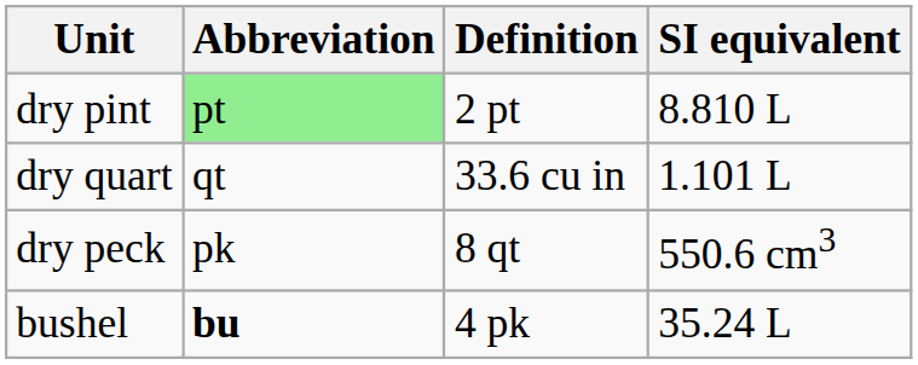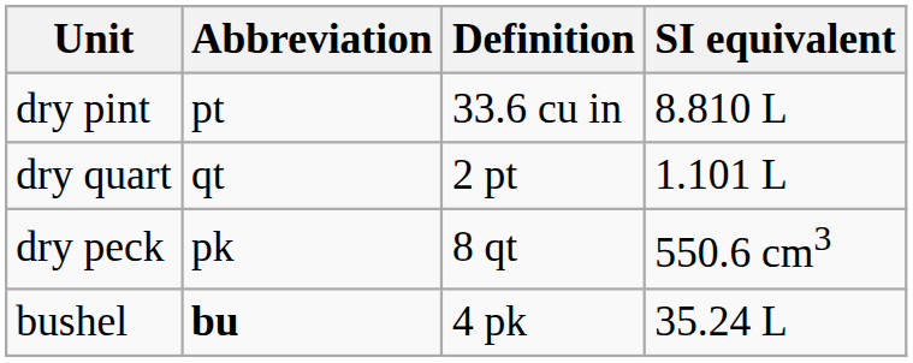dry pint | Abbreviation: lightgreen background -> no background
dry pint | Definition: 2 pt -> 33.6 cu in
dry quart | Definition: 33.6 cu in -> 2 pt
